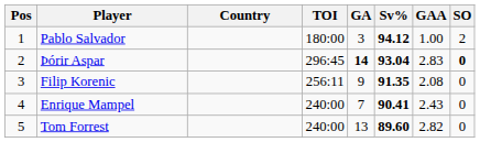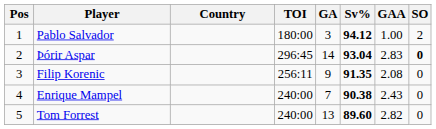Þórir Aspar | GA: bold -> normal
Enrique Mampel | Sv%: 90.41 -> 90.38
